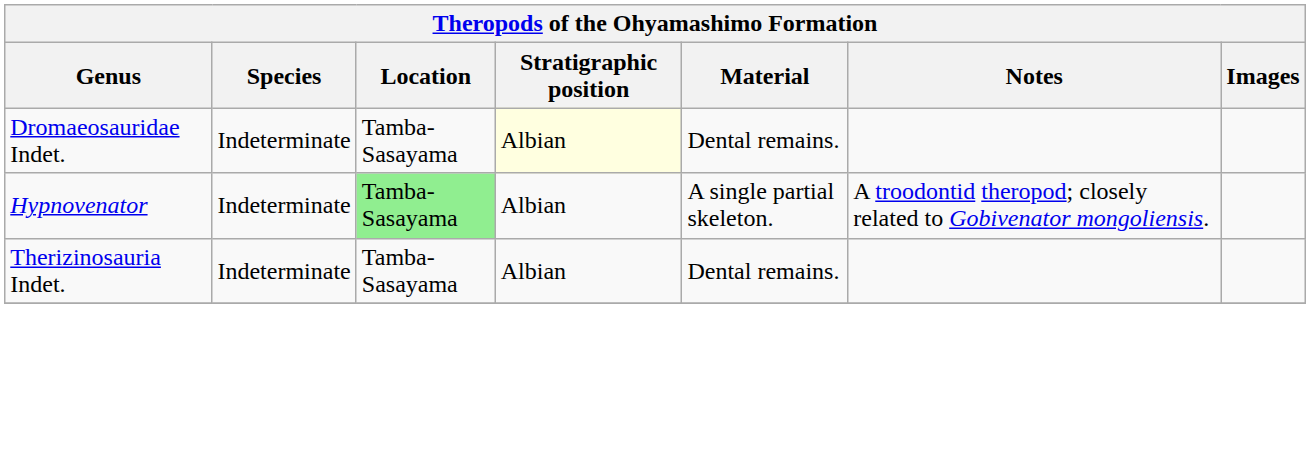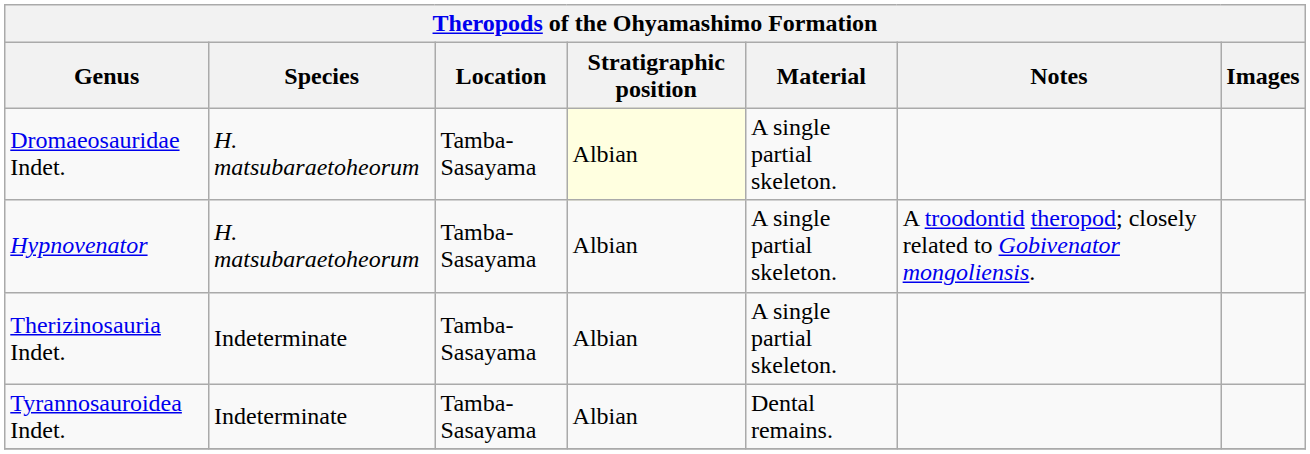Dromaeosauridae Indet. | Species: Indeterminate -> H. matsubaraetoheorum
Dromaeosauridae Indet. | Material: Dental remains. -> A single partial skeleton.
Hypnovenator | Species: Indeterminate -> H. matsubaraetoheorum
Hypnovenator | Location: lightgreen background -> no background
Therizinosauria Indet. | Material: Dental remains. -> A single partial skeleton.
+ row: Tyrannosauroidea Indet. | Indeterminate | Tamba-Sasayama | Albian | Dental remains.
